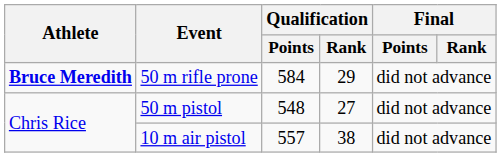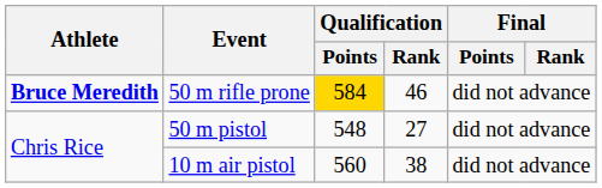50 m rifle prone | Qualification / Points: no background -> gold background
50 m rifle prone | Qualification / Rank: 29 -> 46
10 m air pistol | Qualification / Points: 557 -> 560
